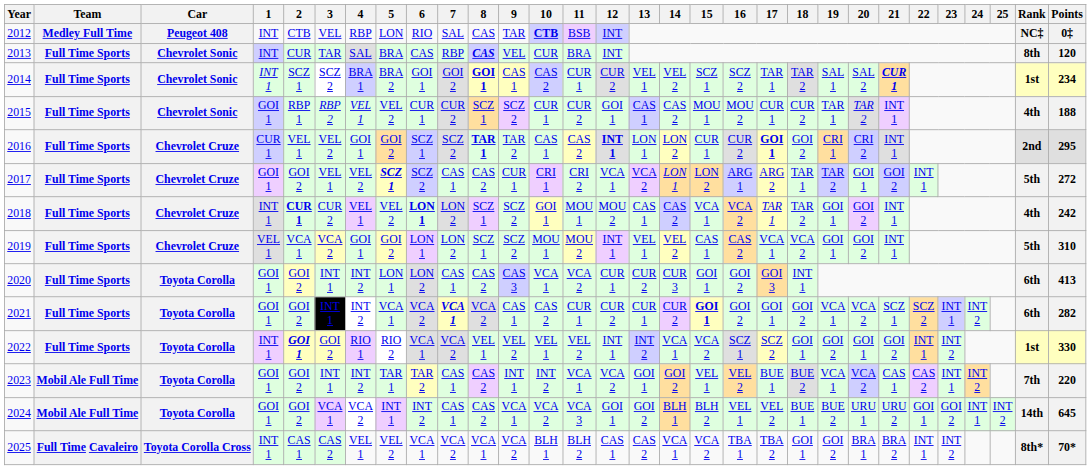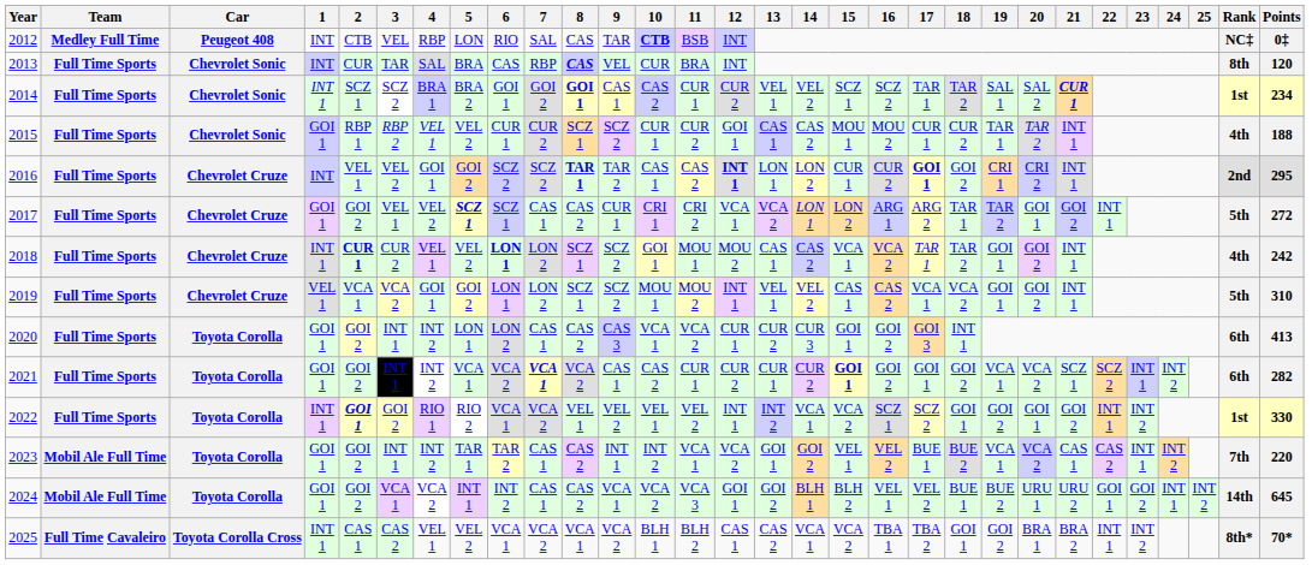2016 | 1: CUR 1 -> INT
2016 | 6: SCZ 1 -> SCZ 2
2017 | 6: SCZ 2 -> SCZ 1
